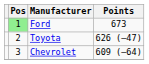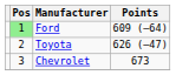Ford | Points: 673 -> 609 (–64)
Chevrolet | Points: 609 (–64) -> 673
